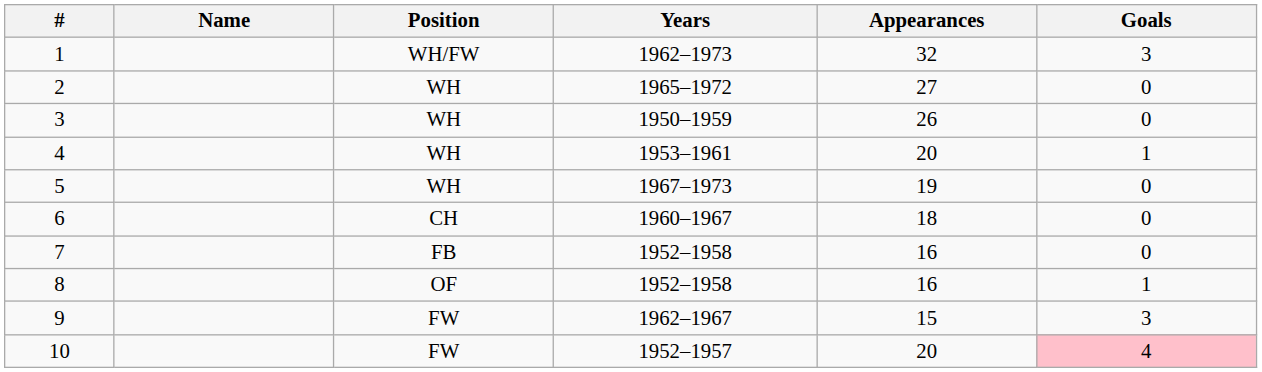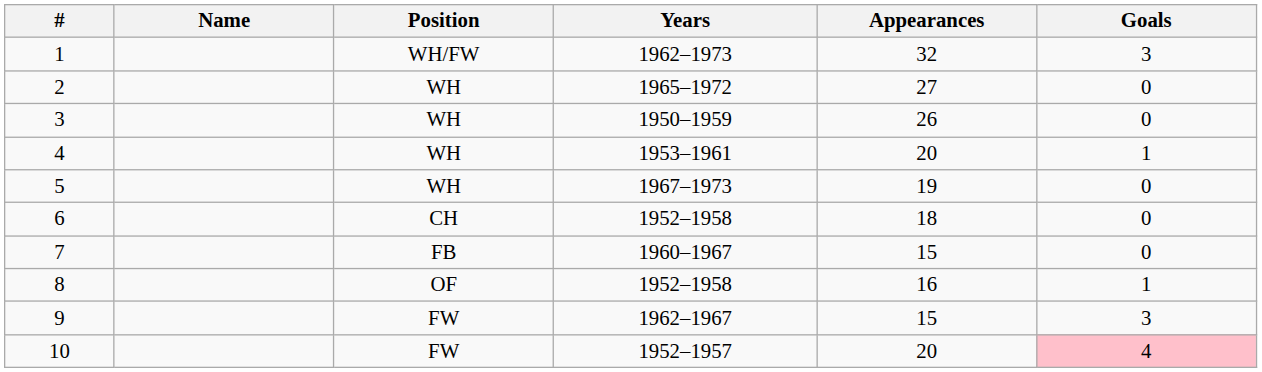6 | Years: 1960–1967 -> 1952–1958
7 | Years: 1952–1958 -> 1960–1967
7 | Appearances: 16 -> 15
